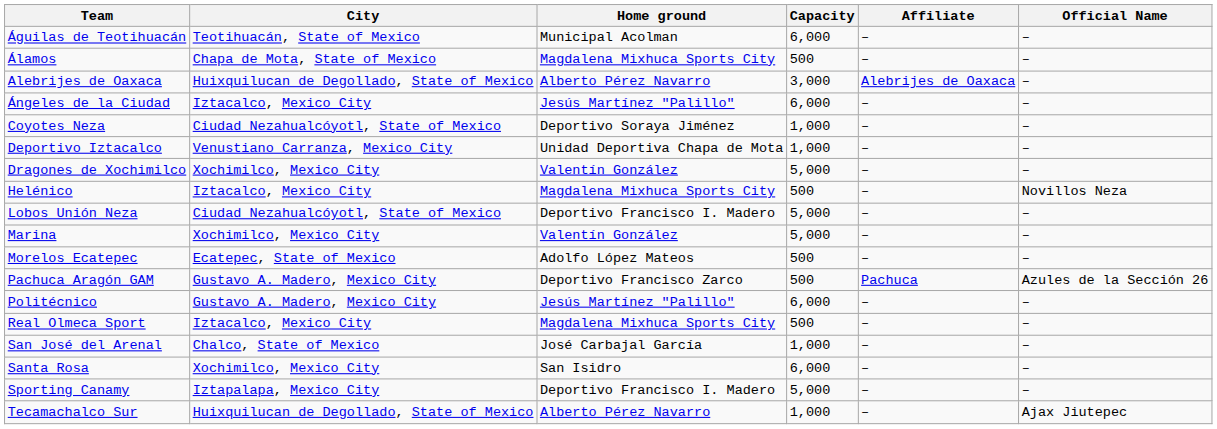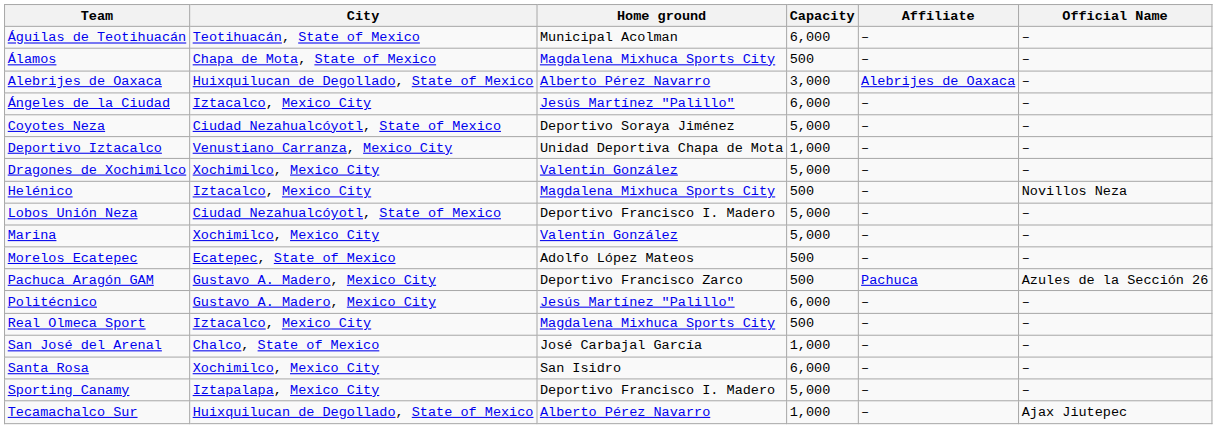Coyotes Neza | Capacity: 1,000 -> 5,000
